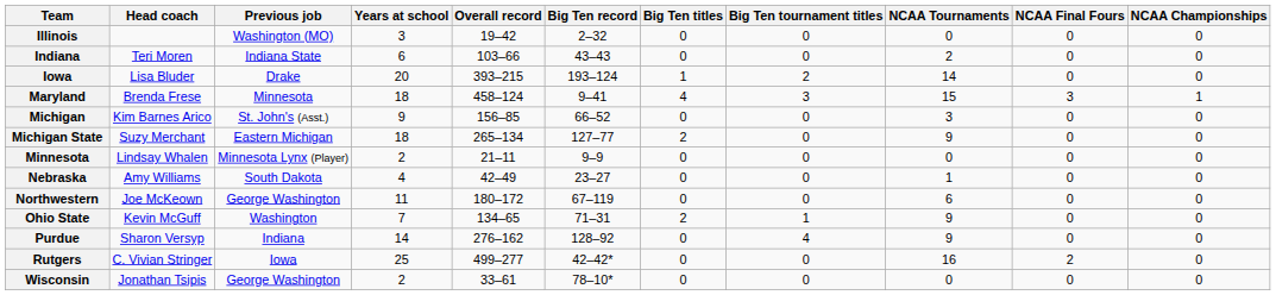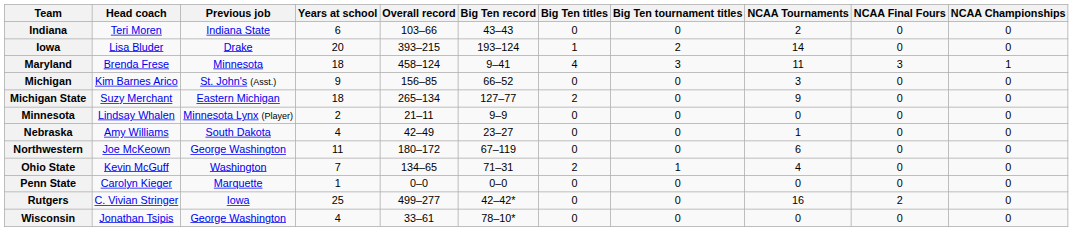- row: Illinois | Washington (MO) | 3 | 19–42 | 2–32 | 0 | 0 | 0 | 0 | 0
Maryland | NCAA Tournaments: 15 -> 11
Ohio State | NCAA Tournaments: 9 -> 4
+ row: Penn State | Carolyn Kieger | Marquette | 1 | 0–0 | 0–0 | 0 | 0 | 0 | 0 | 0
- row: Purdue | Sharon Versyp | Indiana | 14 | 276–162 | 128–92 | 0 | 4 | 9 | 0 | 0
Wisconsin | Years at school: 2 -> 4
